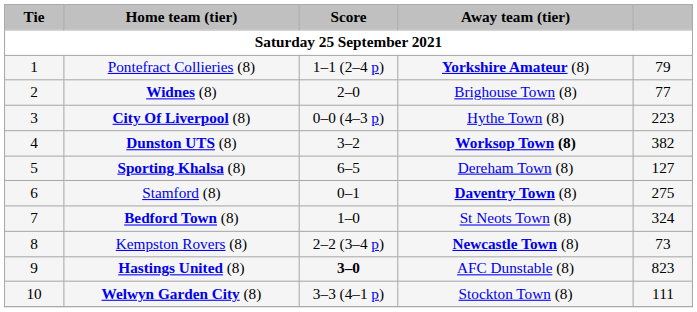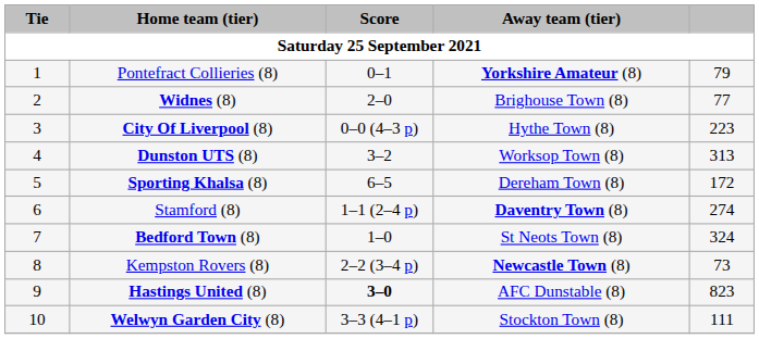Pontefract Collieries (8) | Score: 1–1 (2–4 p) -> 0–1
Dunston UTS (8) | Away team (tier): bold -> normal
Dunston UTS (8) | column 5: 382 -> 313
Sporting Khalsa (8) | column 5: 127 -> 172
Stamford (8) | Score: 0–1 -> 1–1 (2–4 p)
Stamford (8) | column 5: 275 -> 274
